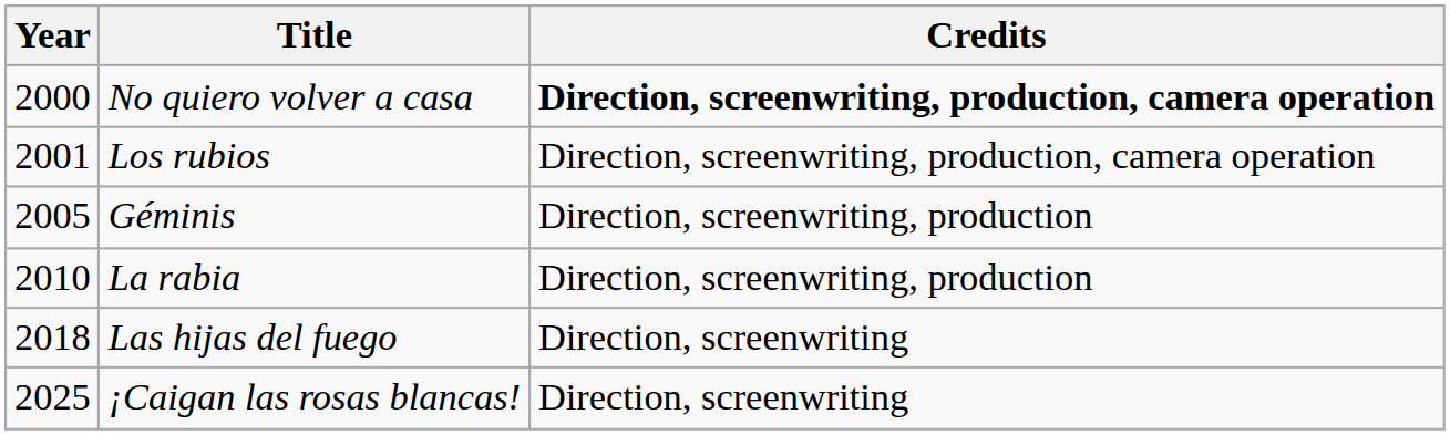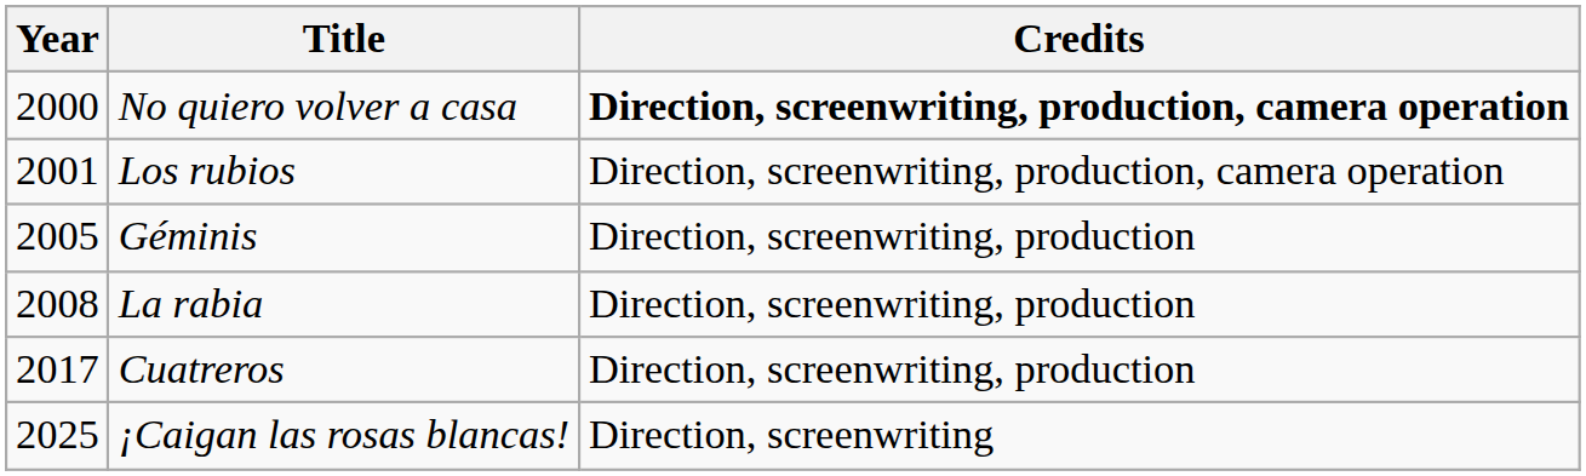La rabia | Year: 2010 -> 2008
+ row: 2017 | Cuatreros | Direction, screenwriting, production
- row: 2018 | Las hijas del fuego | Direction, screenwriting
